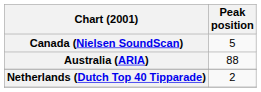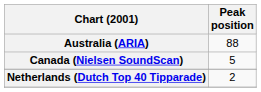rows swapped: Australia (ARIA) <-> Canada (Nielsen SoundScan)
